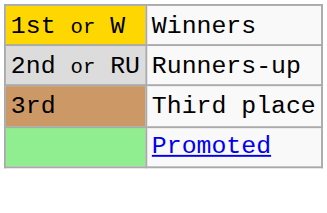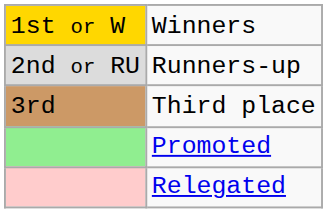+ row: Relegated
